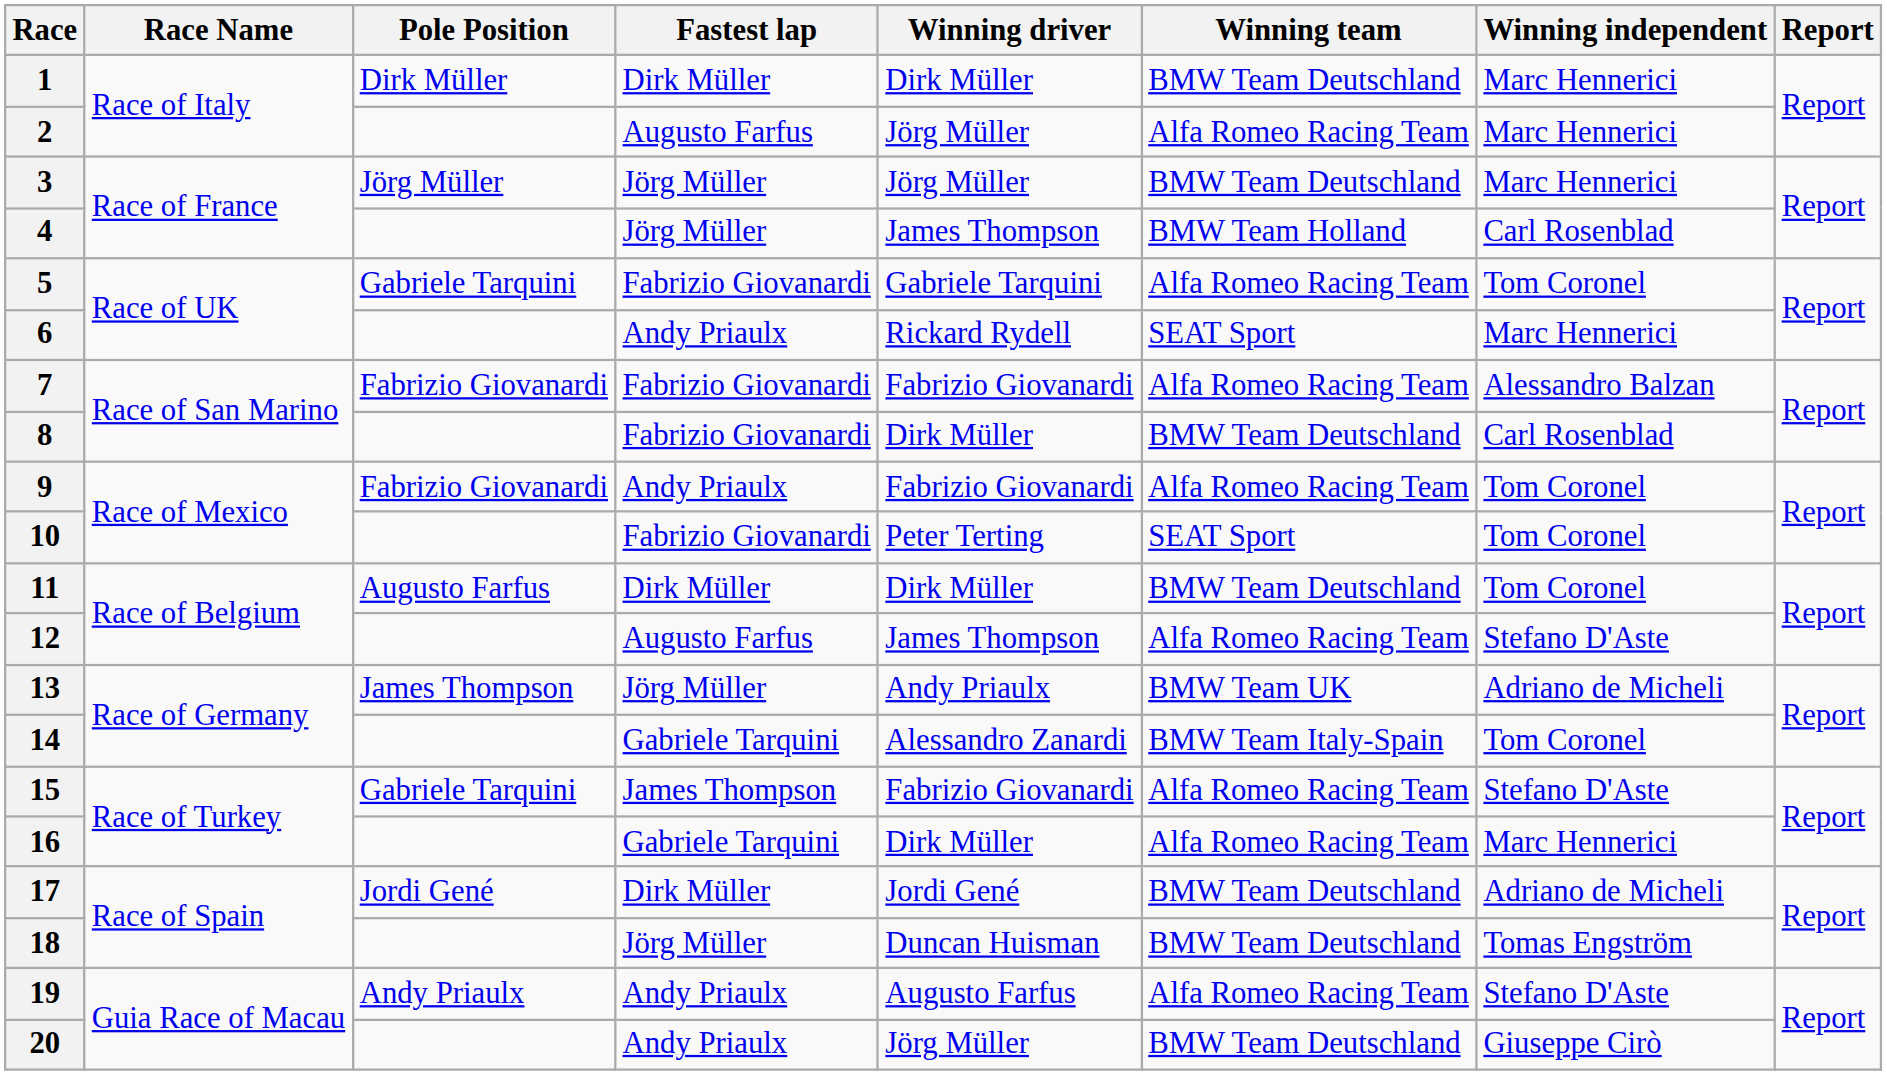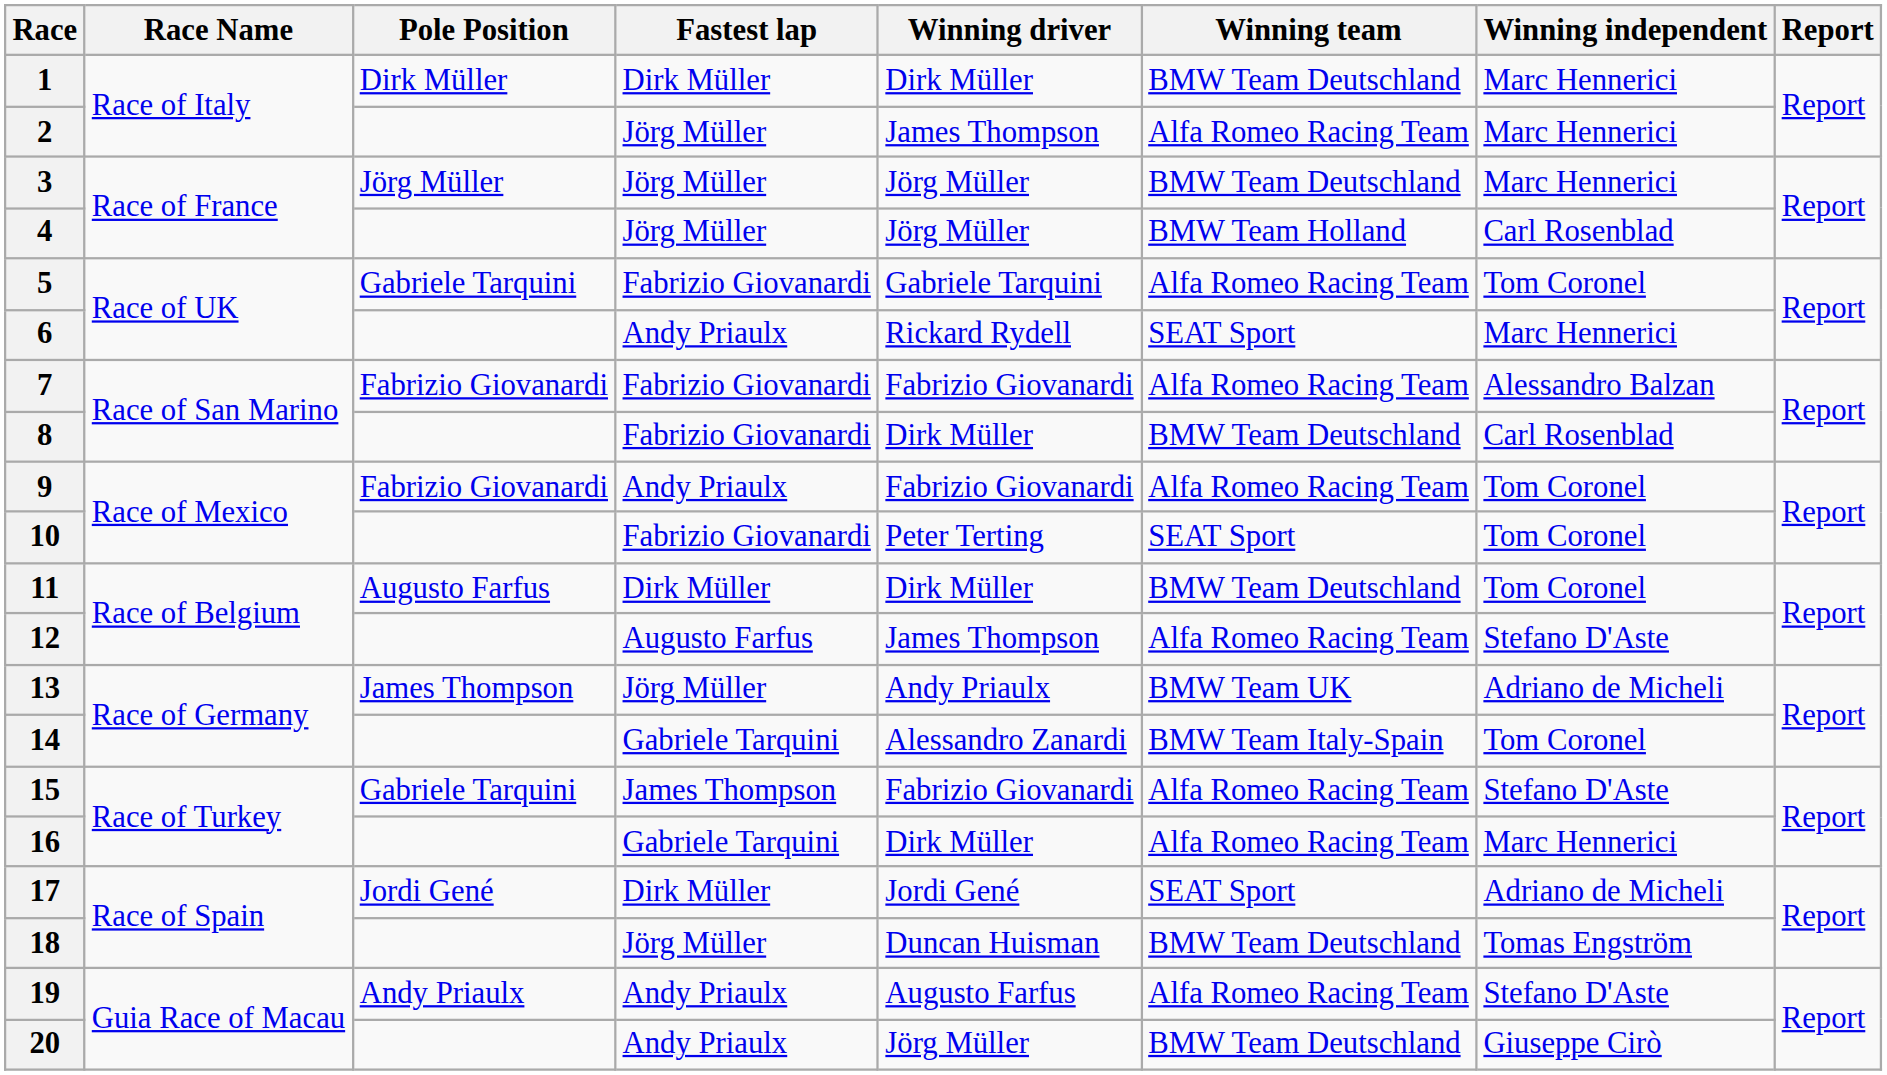2 | Fastest lap: Augusto Farfus -> Jörg Müller
2 | Winning driver: Jörg Müller -> James Thompson
4 | Winning driver: James Thompson -> Jörg Müller
17 | Winning team: BMW Team Deutschland -> SEAT Sport
